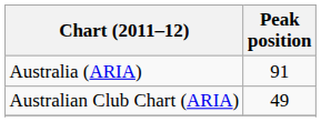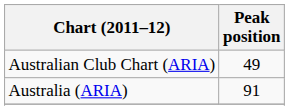rows swapped: Australia (ARIA) <-> Australian Club Chart (ARIA)
